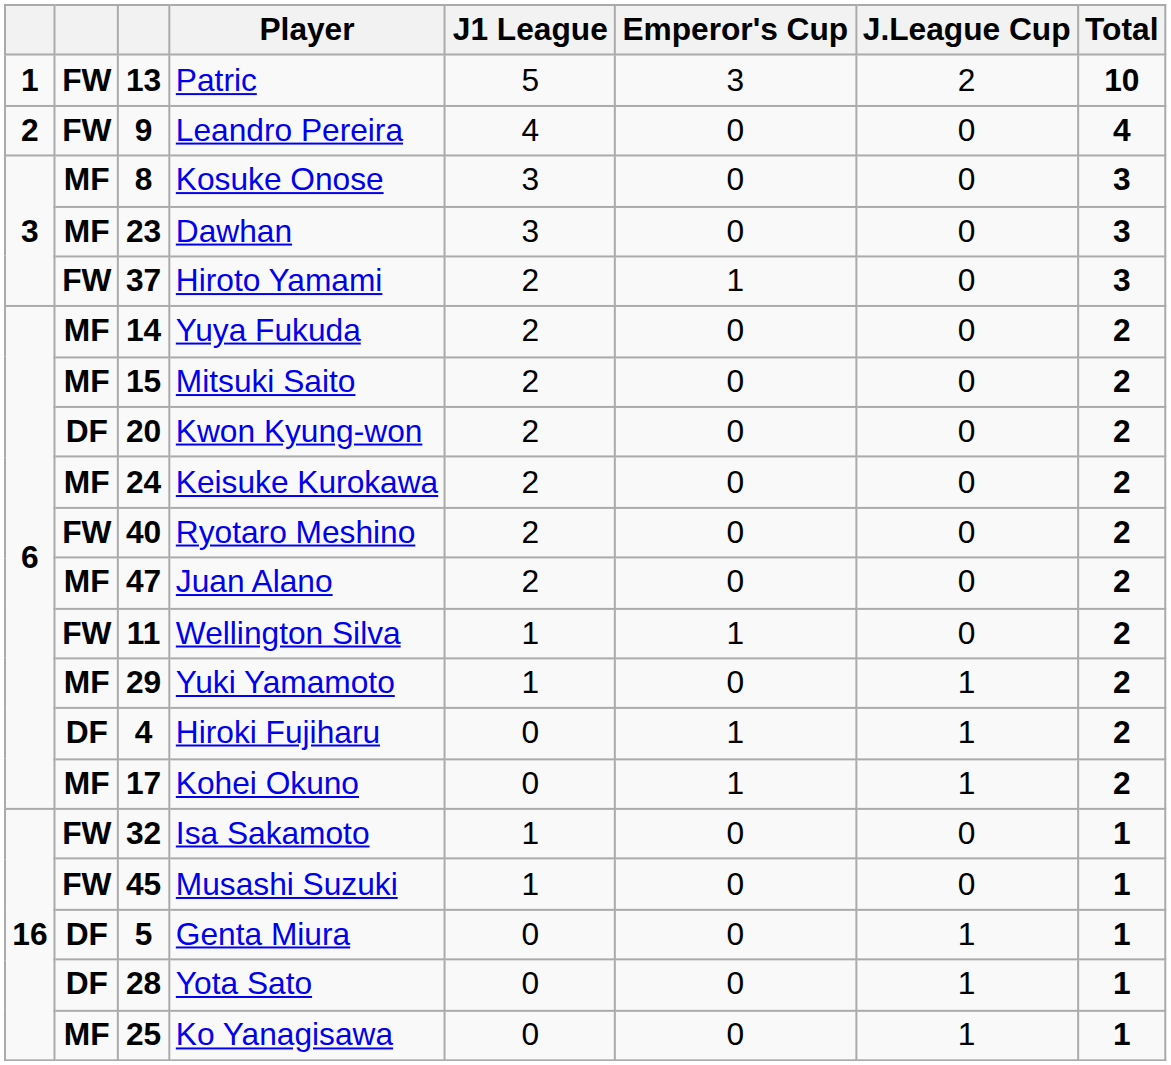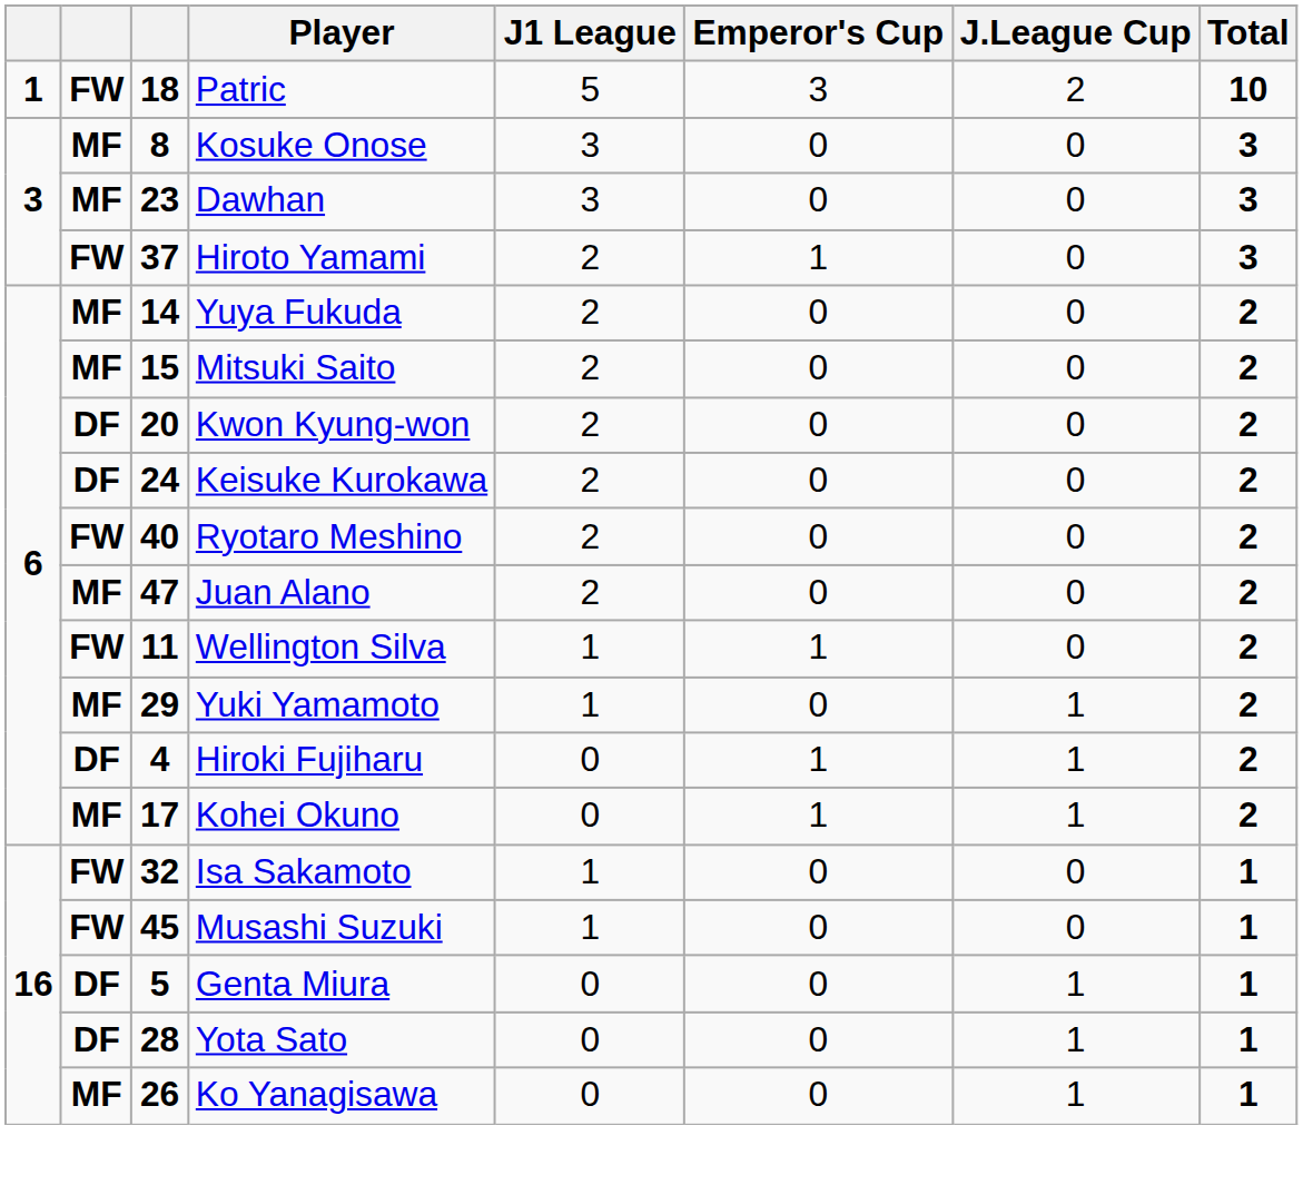Patric | column 3: 13 -> 18
- row: 2 | FW | 9 | Leandro Pereira | 4 | 0 | 0 | 4
Keisuke Kurokawa | column 2: MF -> DF
Ko Yanagisawa | column 3: 25 -> 26
